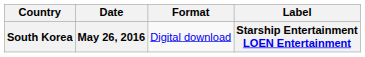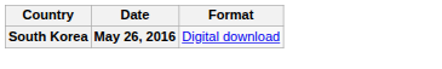- column: Label | Starship Entertainment LOEN Entertainment
